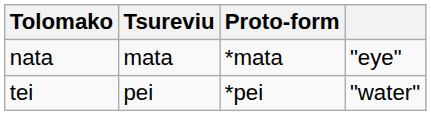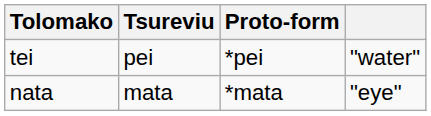rows swapped: tei <-> nata
